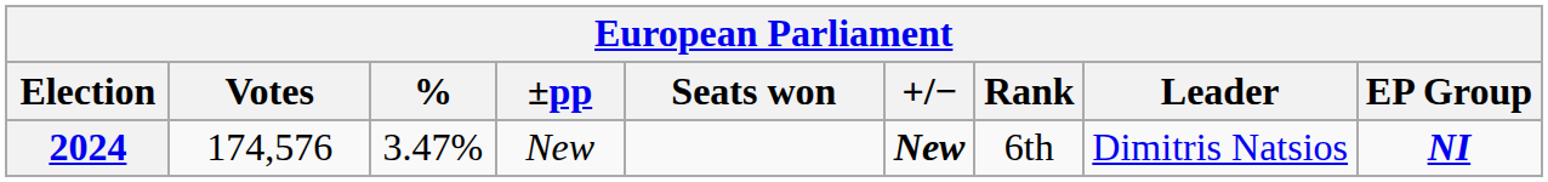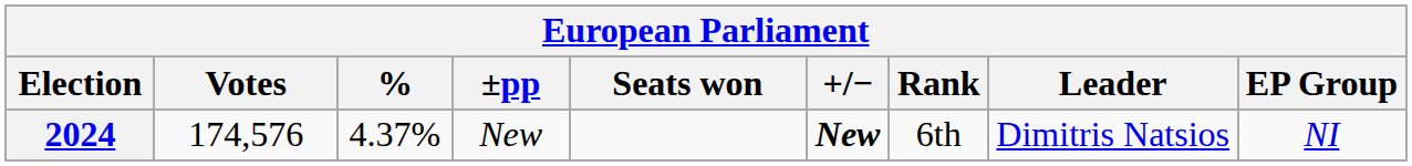2024 | %: 3.47% -> 4.37%
2024 | EP Group: bold -> normal
